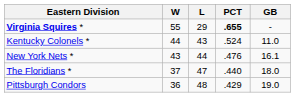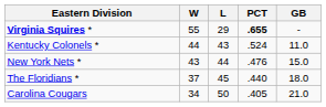New York Nets * | GB: 16.1 -> 15.0
The Floridians * | L: 47 -> 45
- row: Pittsburgh Condors | 36 | 48 | .429 | 19.0
+ row: Carolina Cougars | 34 | 50 | .405 | 21.0
